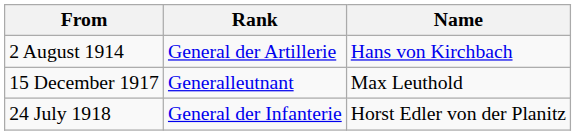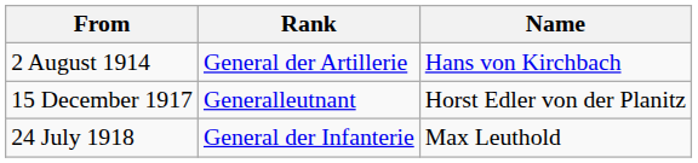15 December 1917 | Name: Max Leuthold -> Horst Edler von der Planitz
24 July 1918 | Name: Horst Edler von der Planitz -> Max Leuthold
